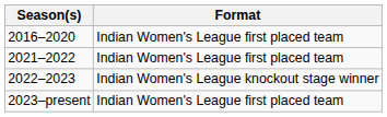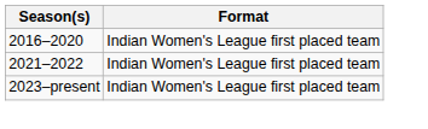- row: 2022–2023 | Indian Women's League knockout stage winner
